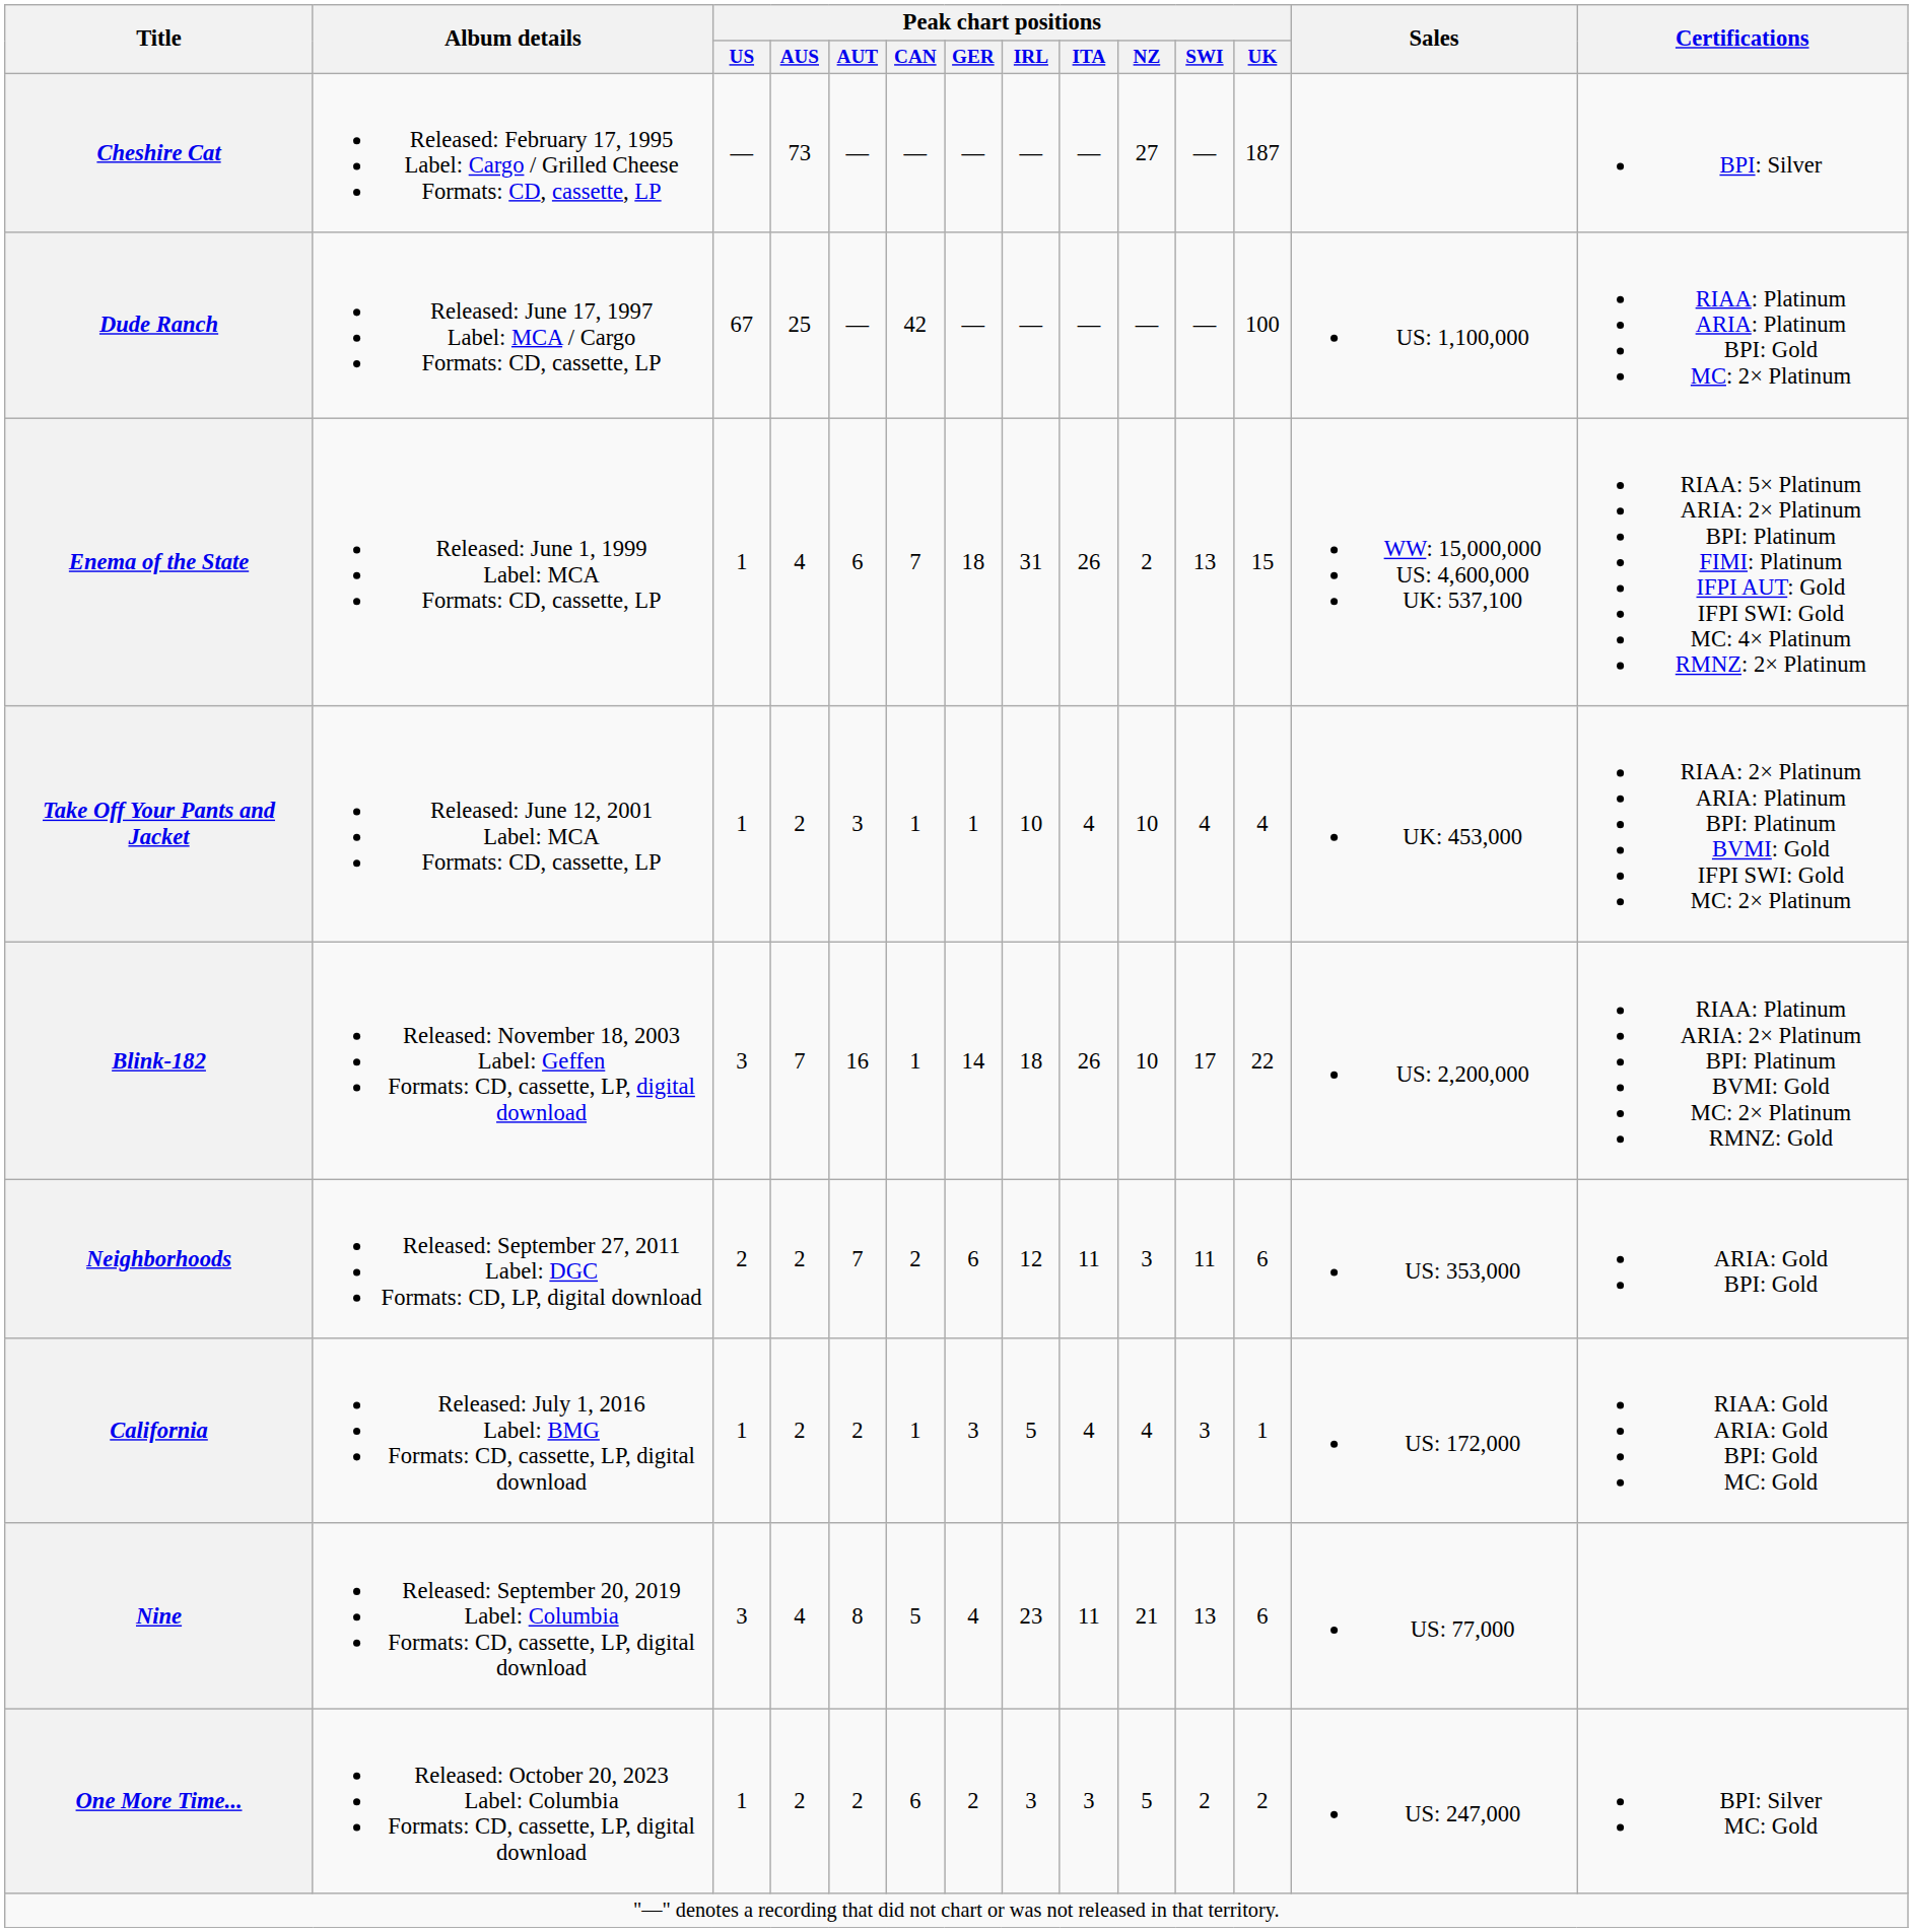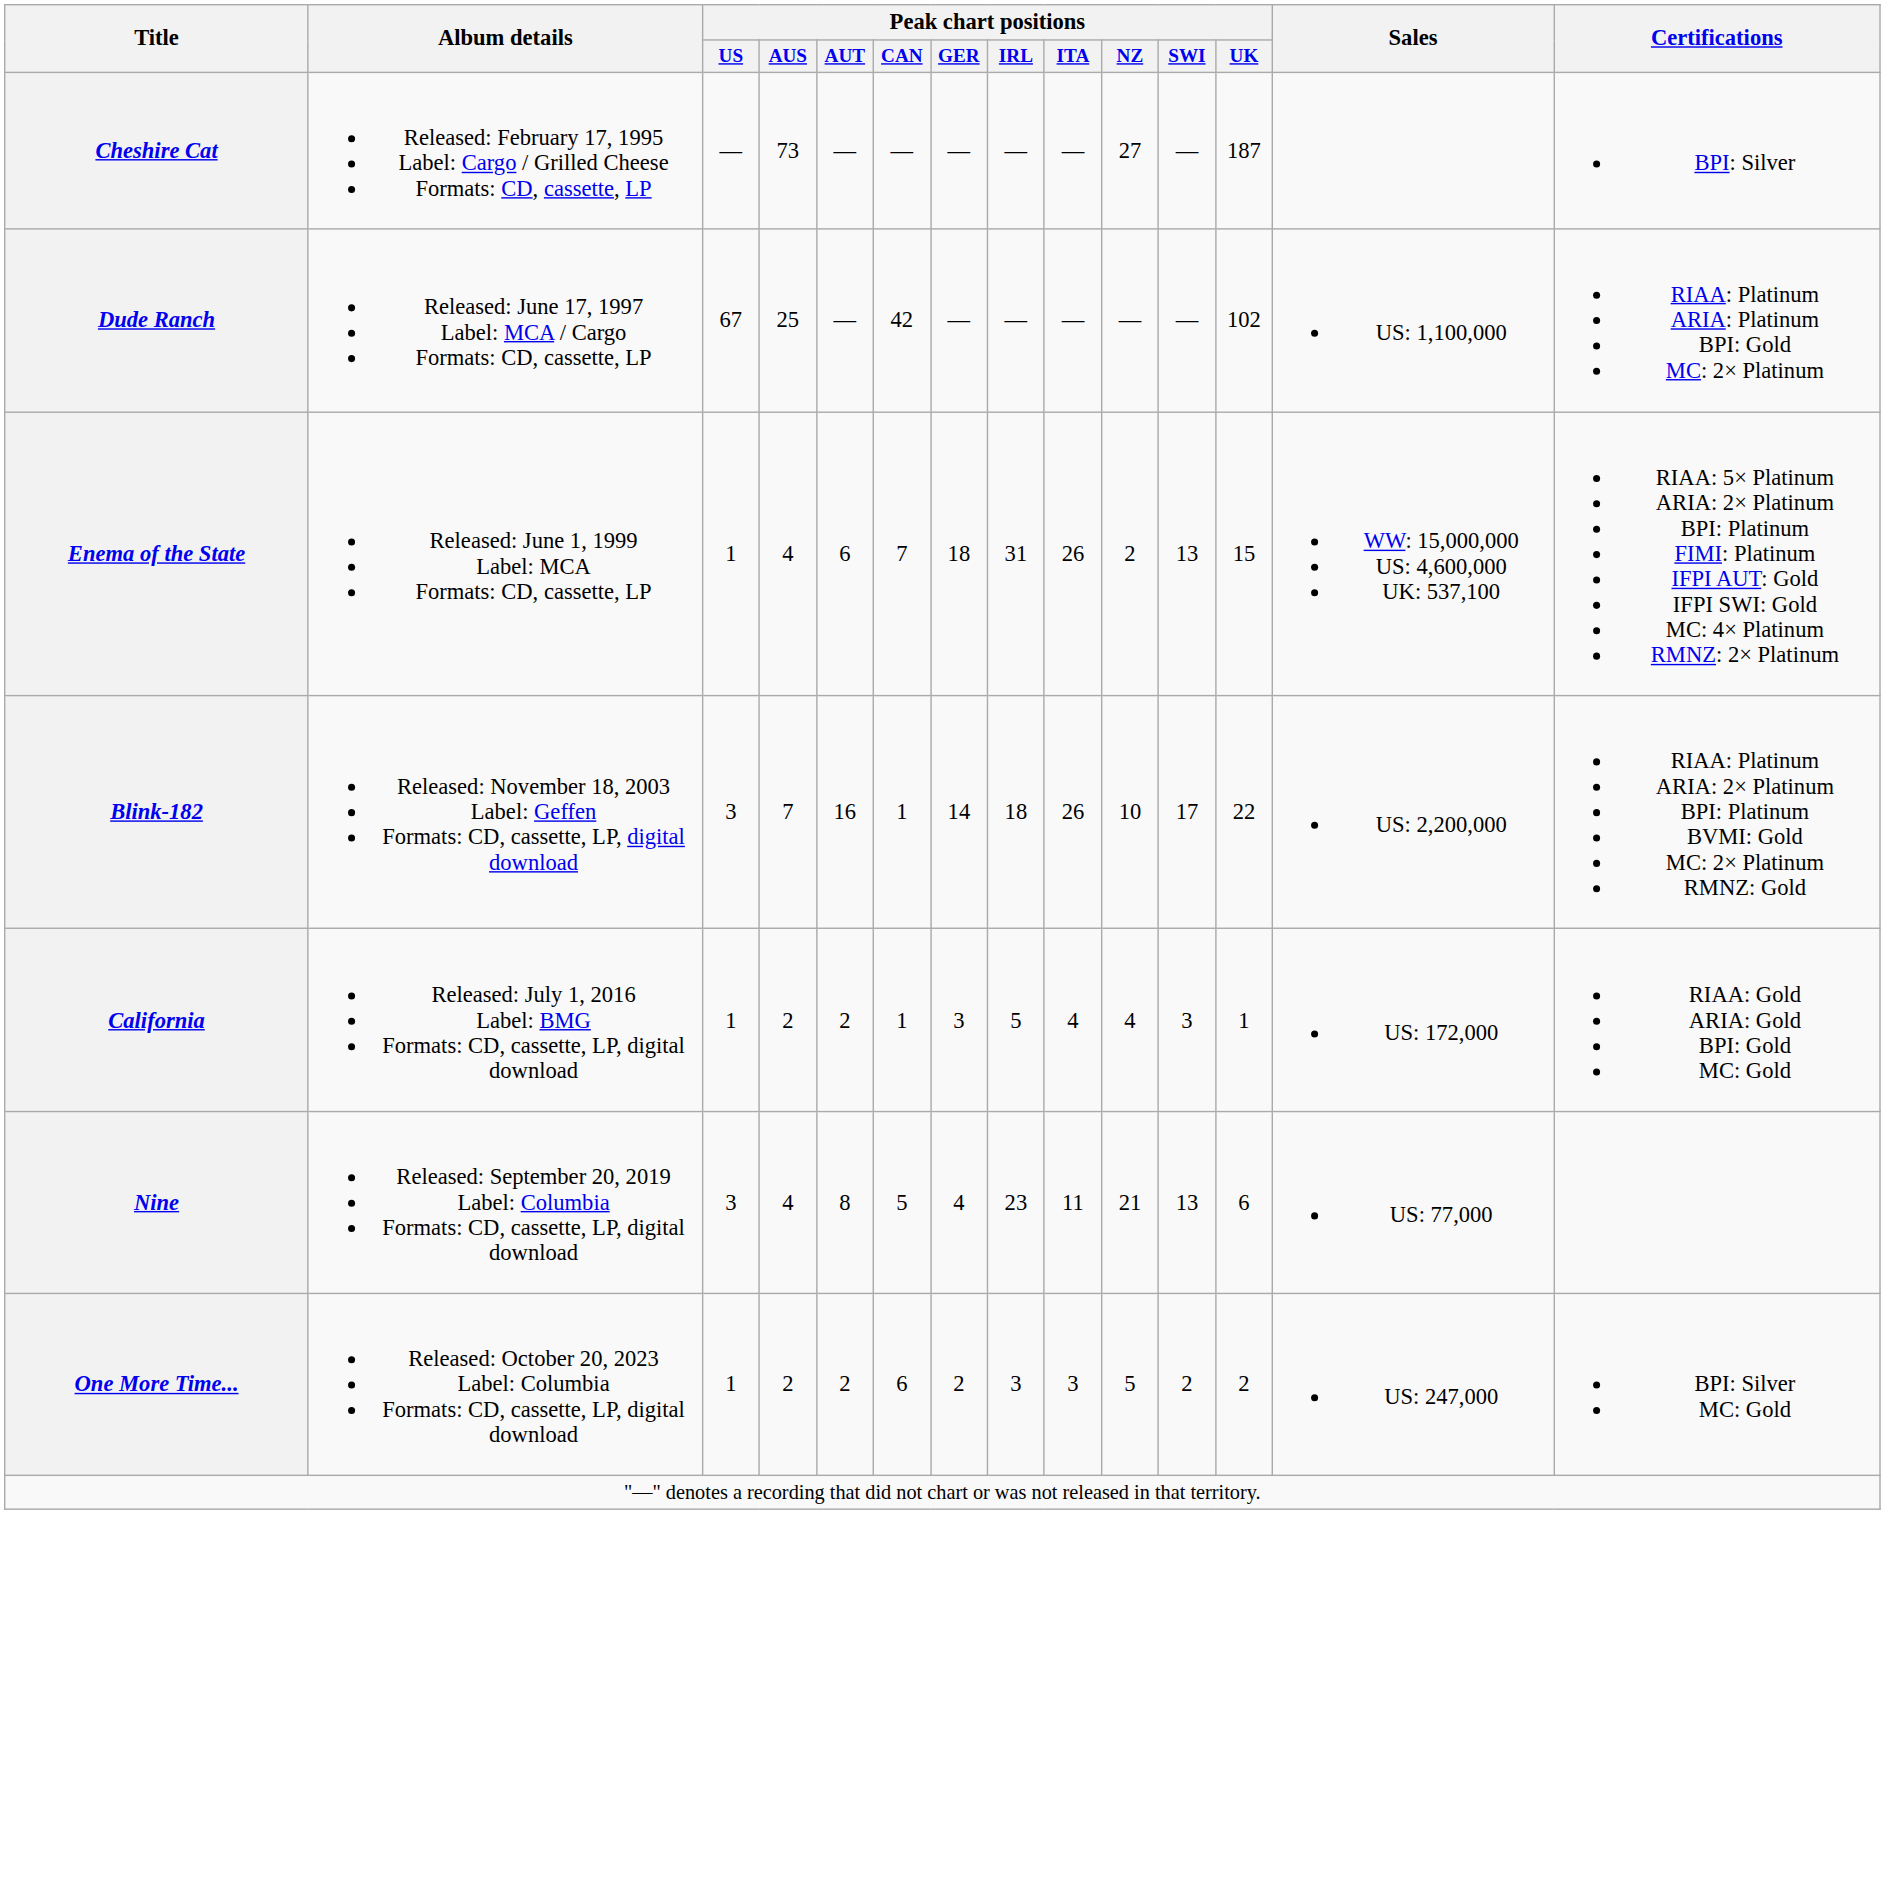Dude Ranch | Peak chart positions / UK: 100 -> 102
- row: Take Off Your Pants and Jacket | Released: June 12, 2001 Label: MCA Formats: CD, cassette, LP | 1 | 2 | 3 | 1 | 1 | 10 | 4 | 10 | 4 | 4 | UK: 453,000 | RIAA: 2× Platinum ARIA: Platinum BPI: Platinum BVMI: Gold IFPI SWI: Gold MC: 2× Platinum
- row: Neighborhoods | Released: September 27, 2011 Label: DGC Formats: CD, LP, digital download | 2 | 2 | 7 | 2 | 6 | 12 | 11 | 3 | 11 | 6 | US: 353,000 | ARIA: Gold BPI: Gold
